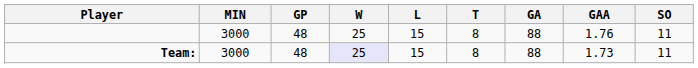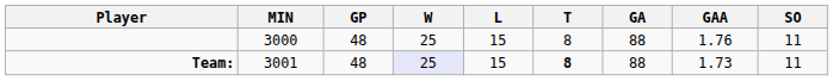Team: | MIN: 3000 -> 3001
Team: | T: normal -> bold
